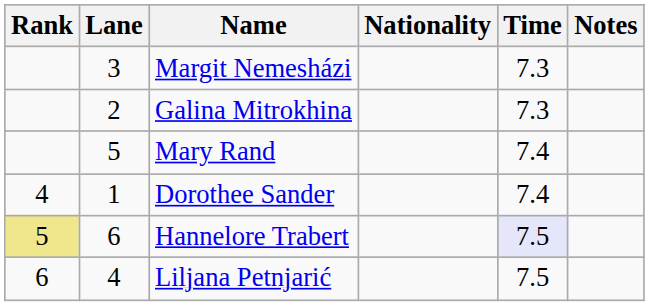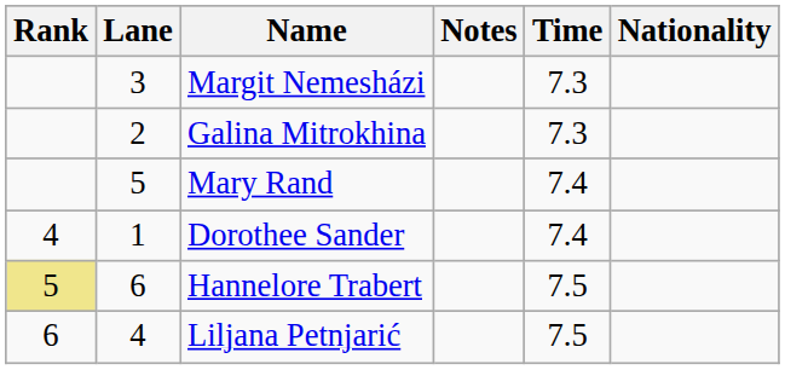columns swapped: Nationality <-> Notes
Hannelore Trabert | Time: lavender background -> no background
